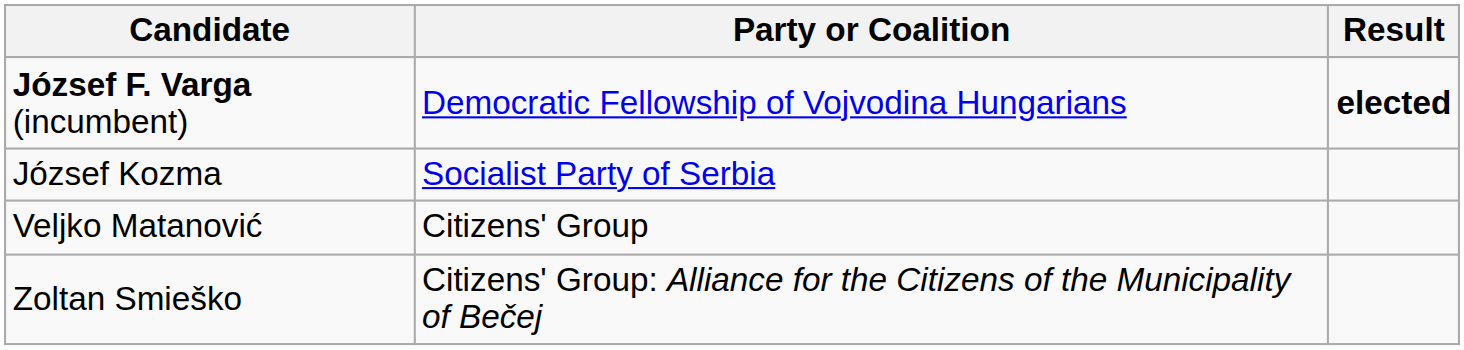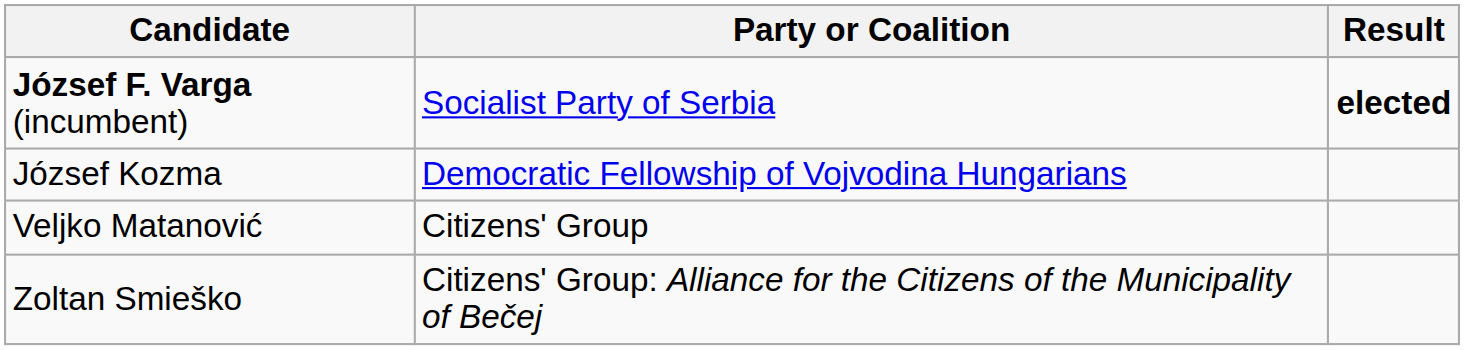József F. Varga (incumbent) | Party or Coalition: Democratic Fellowship of Vojvodina Hungarians -> Socialist Party of Serbia
József Kozma | Party or Coalition: Socialist Party of Serbia -> Democratic Fellowship of Vojvodina Hungarians
